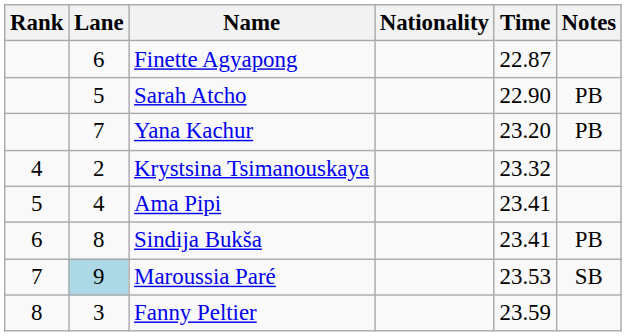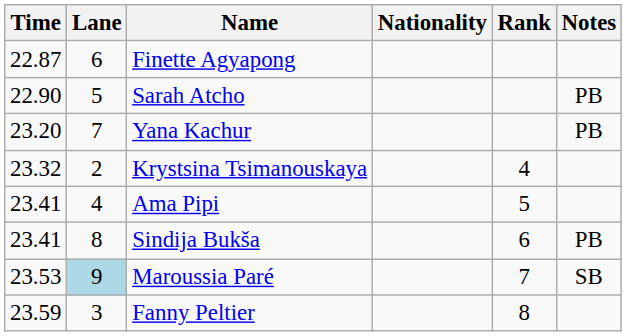columns swapped: Rank <-> Time
